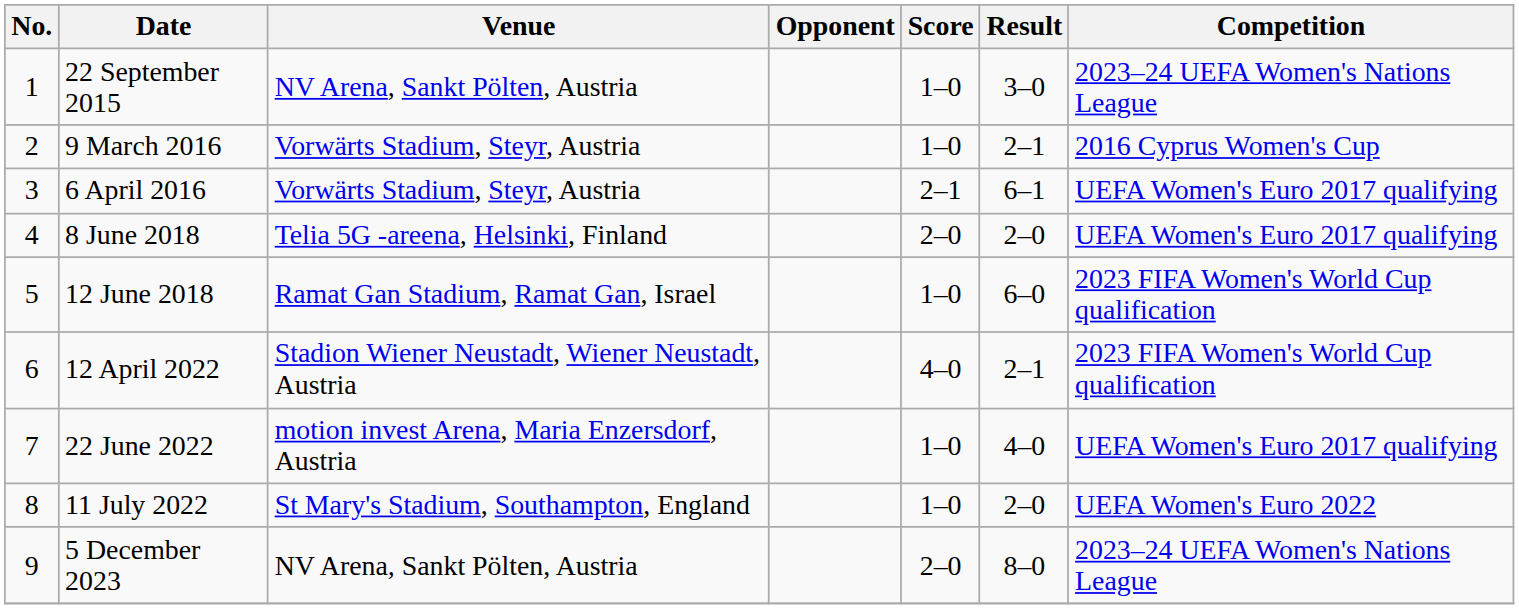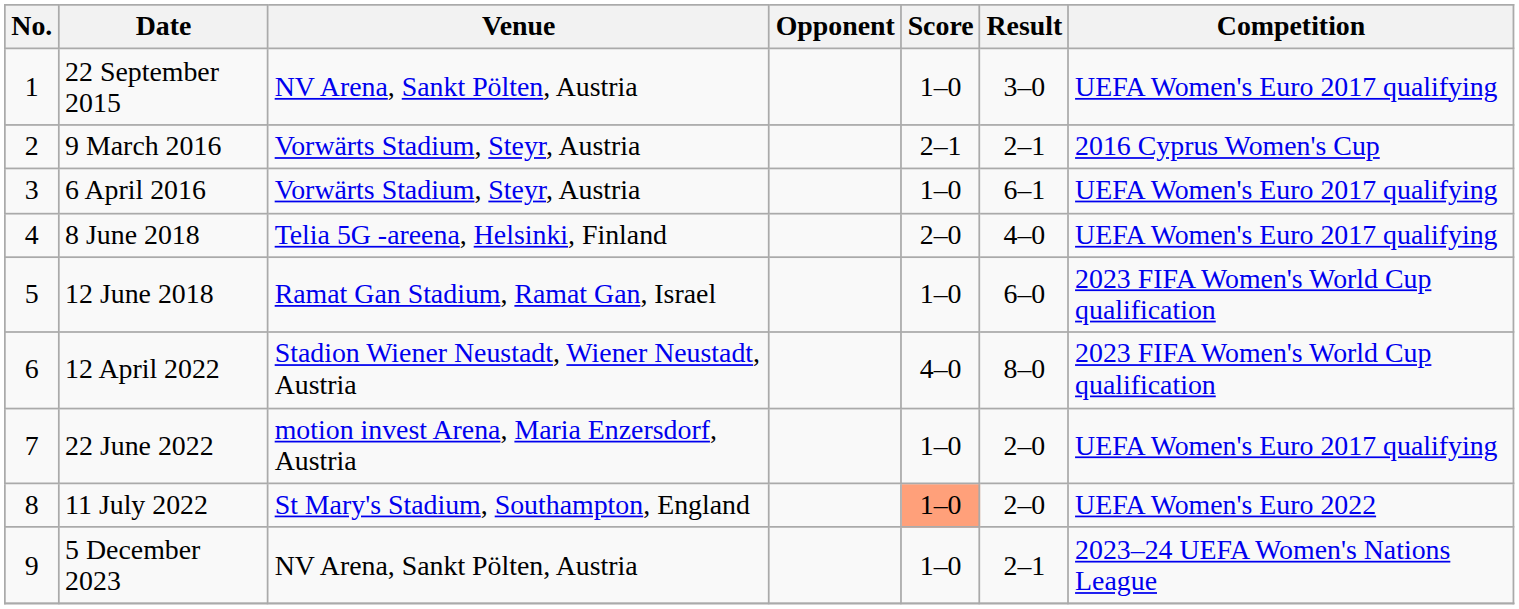22 September 2015 | Competition: 2023–24 UEFA Women's Nations League -> UEFA Women's Euro 2017 qualifying
9 March 2016 | Score: 1–0 -> 2–1
6 April 2016 | Score: 2–1 -> 1–0
8 June 2018 | Result: 2–0 -> 4–0
12 April 2022 | Result: 2–1 -> 8–0
22 June 2022 | Result: 4–0 -> 2–0
11 July 2022 | Score: no background -> lightsalmon background
5 December 2023 | Score: 2–0 -> 1–0
5 December 2023 | Result: 8–0 -> 2–1
